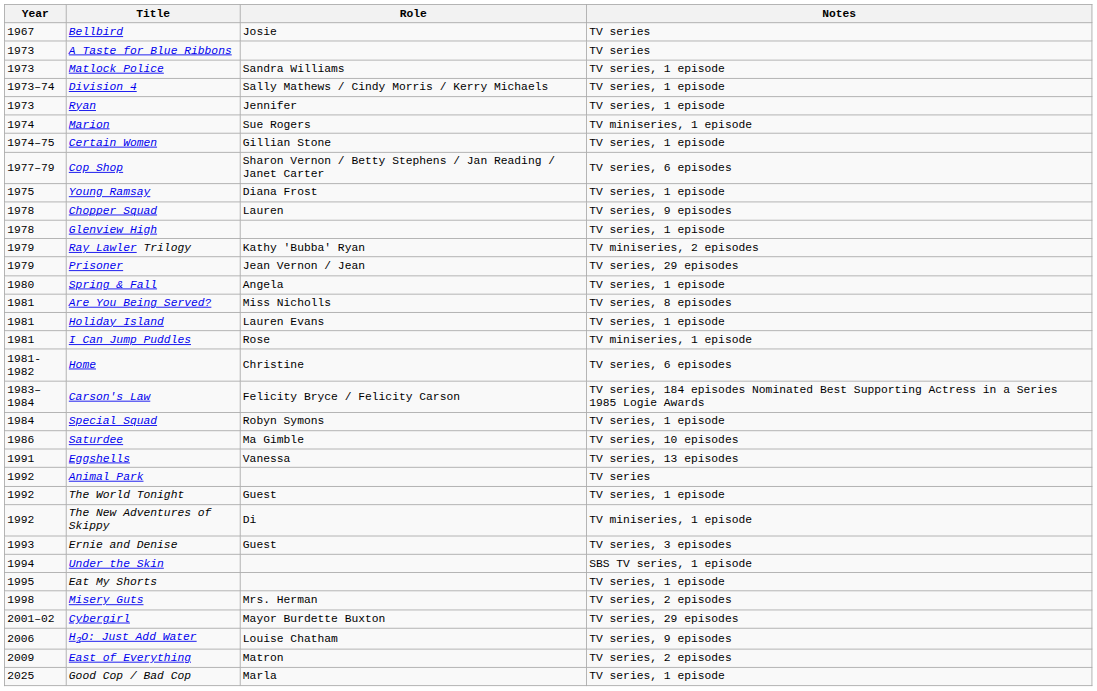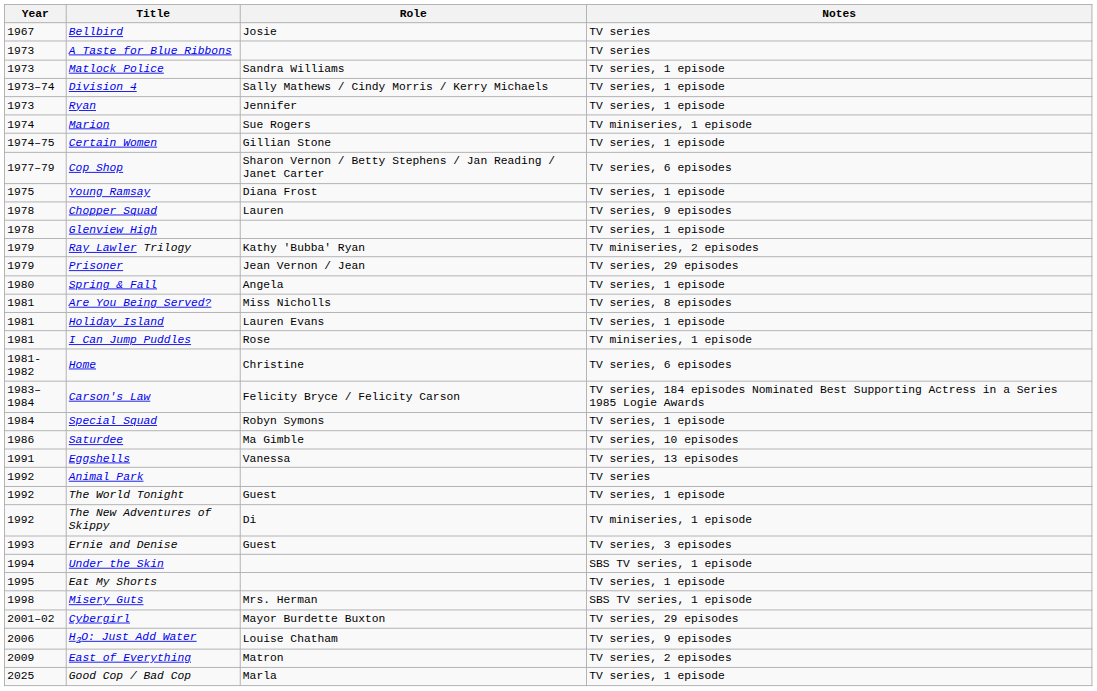Misery Guts | Notes: TV series, 2 episodes -> SBS TV series, 1 episode
